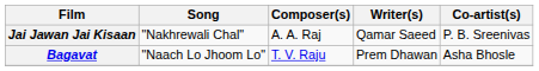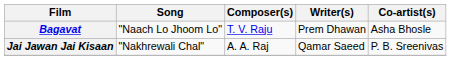rows swapped: Bagavat <-> Jai Jawan Jai Kisaan
